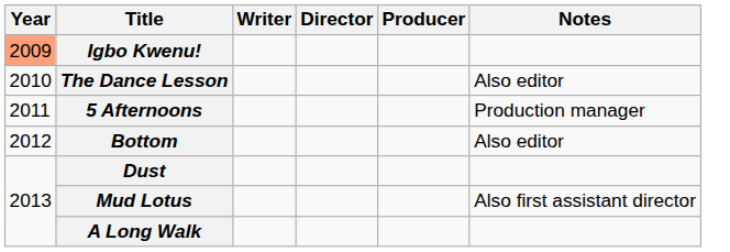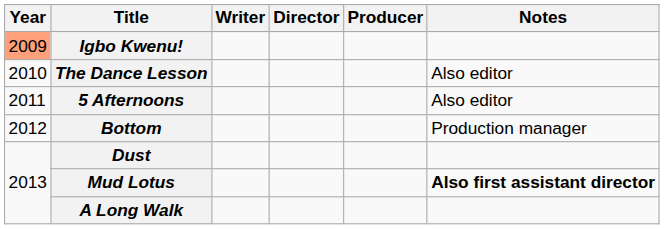5 Afternoons | Notes: Production manager -> Also editor
Bottom | Notes: Also editor -> Production manager
Mud Lotus | Notes: normal -> bold
